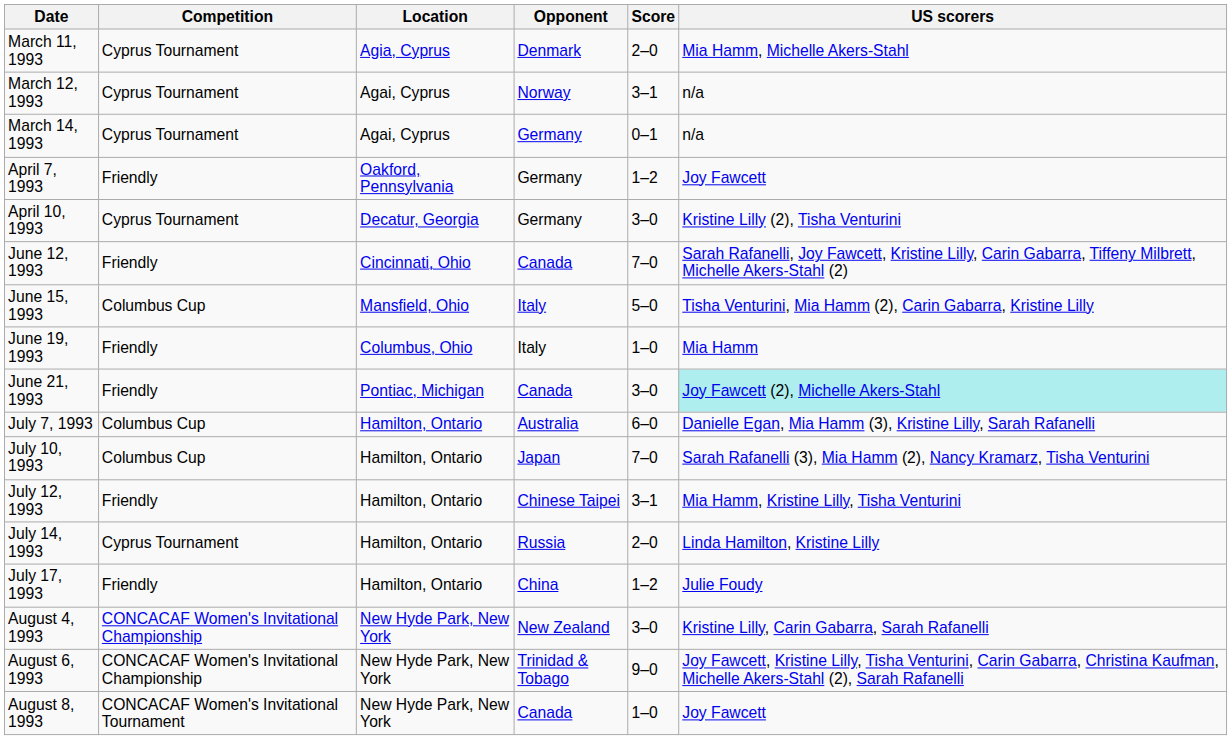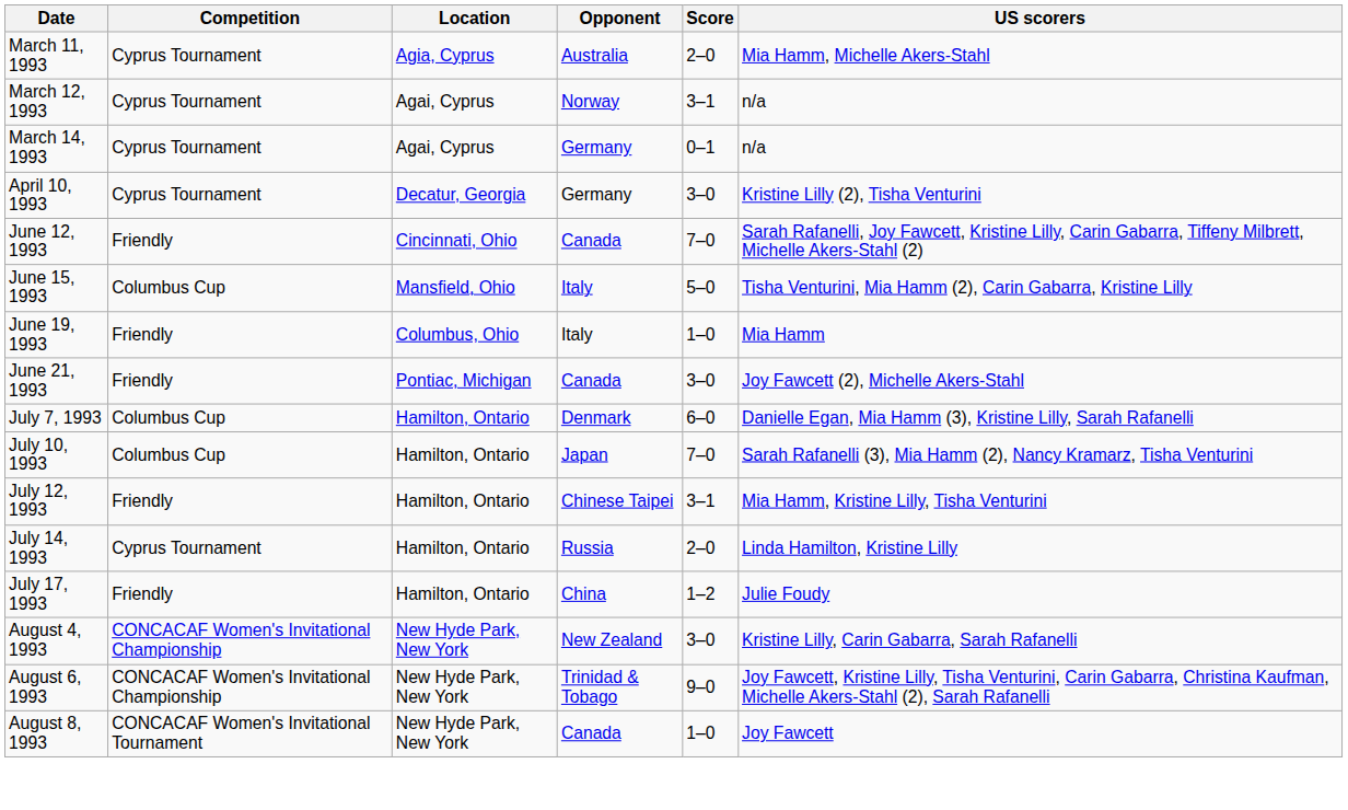March 11, 1993 | Opponent: Denmark -> Australia
- row: April 7, 1993 | Friendly | Oakford, Pennsylvania | Germany | 1–2 | Joy Fawcett
June 21, 1993 | US scorers: paleturquoise background -> no background
July 7, 1993 | Opponent: Australia -> Denmark
